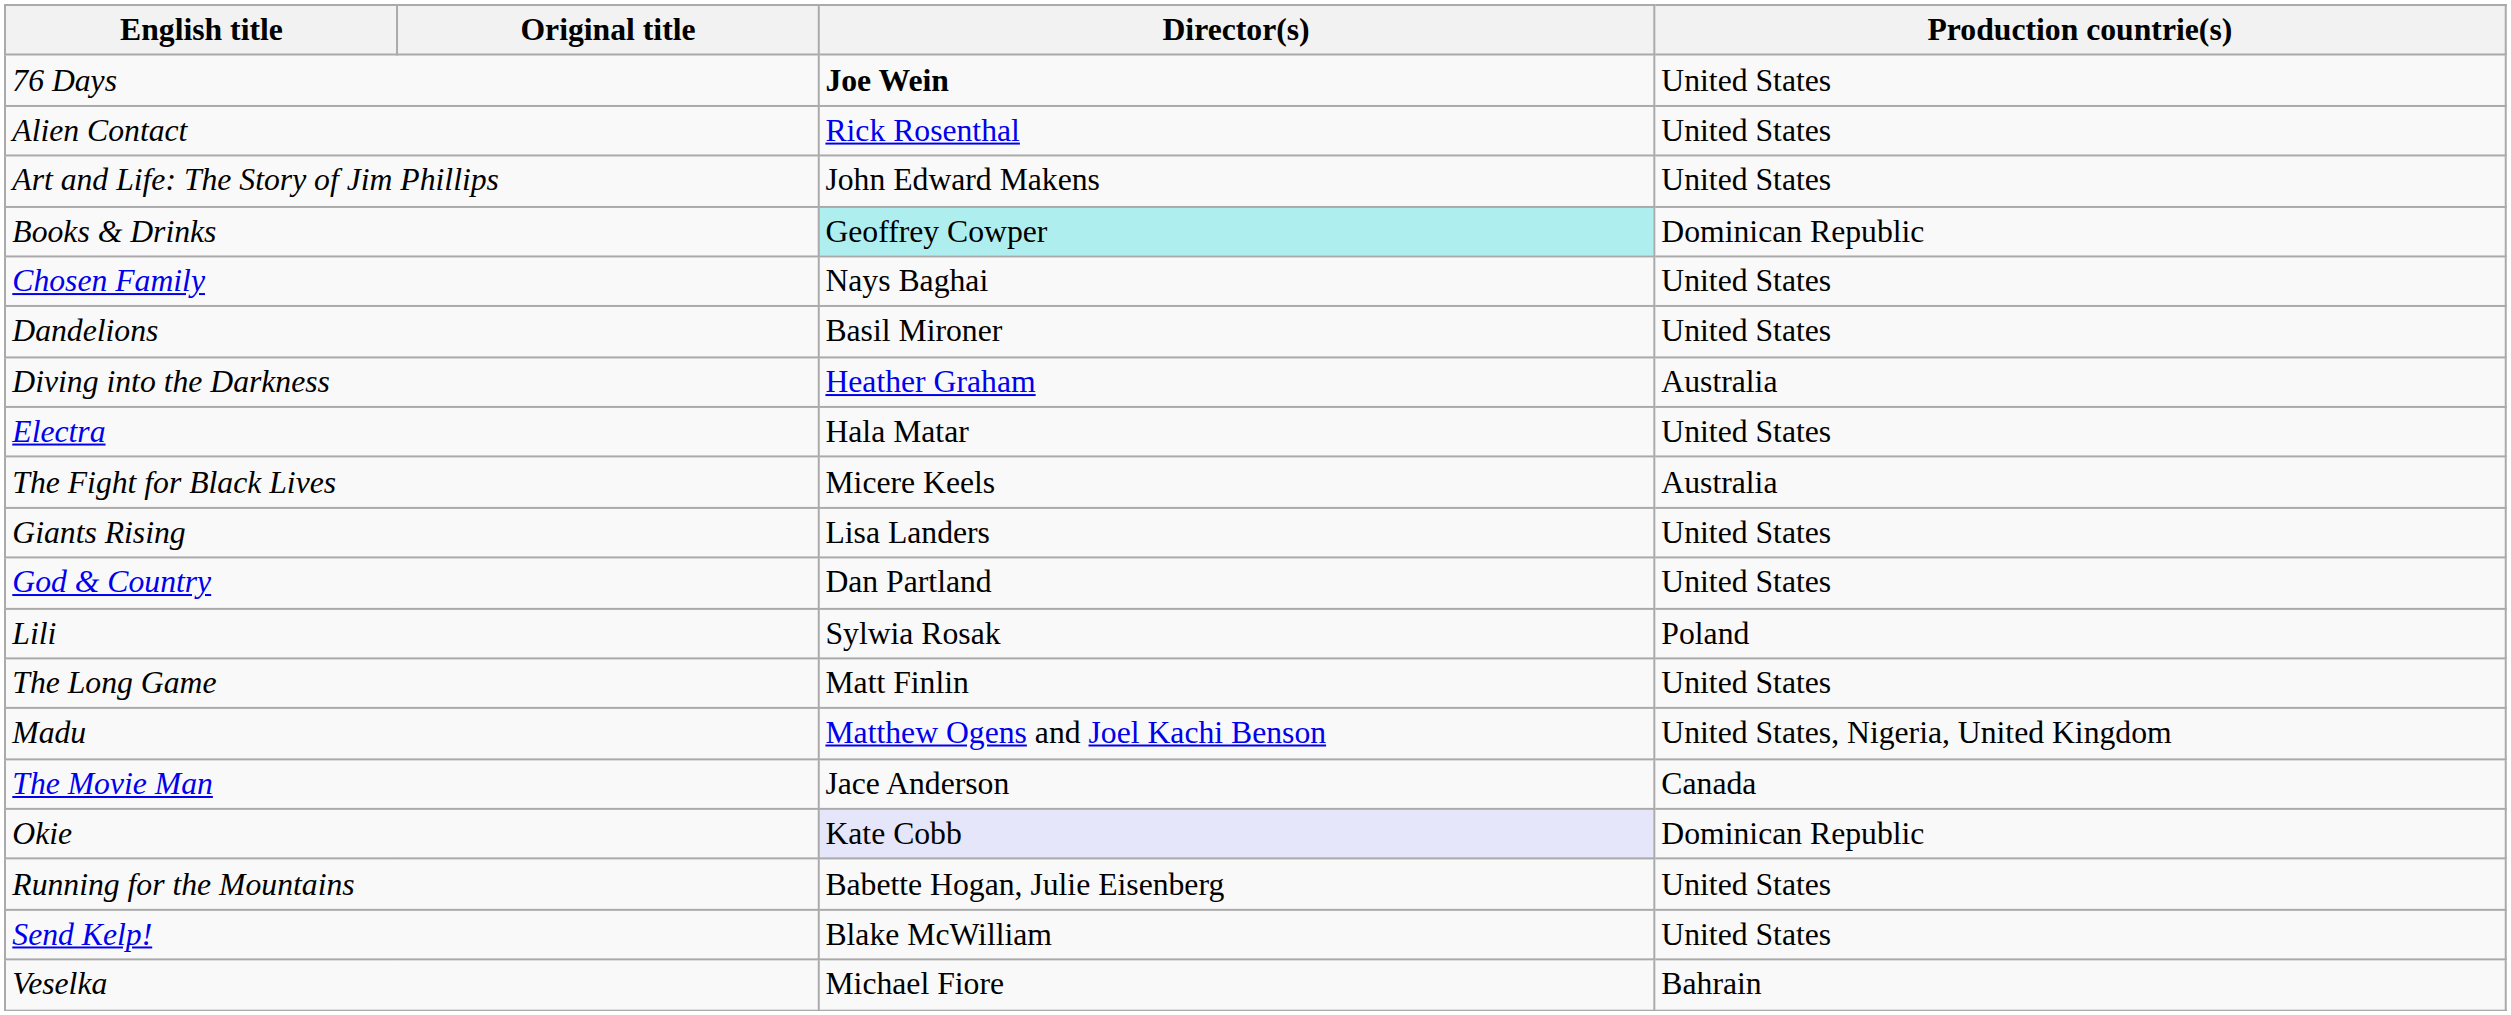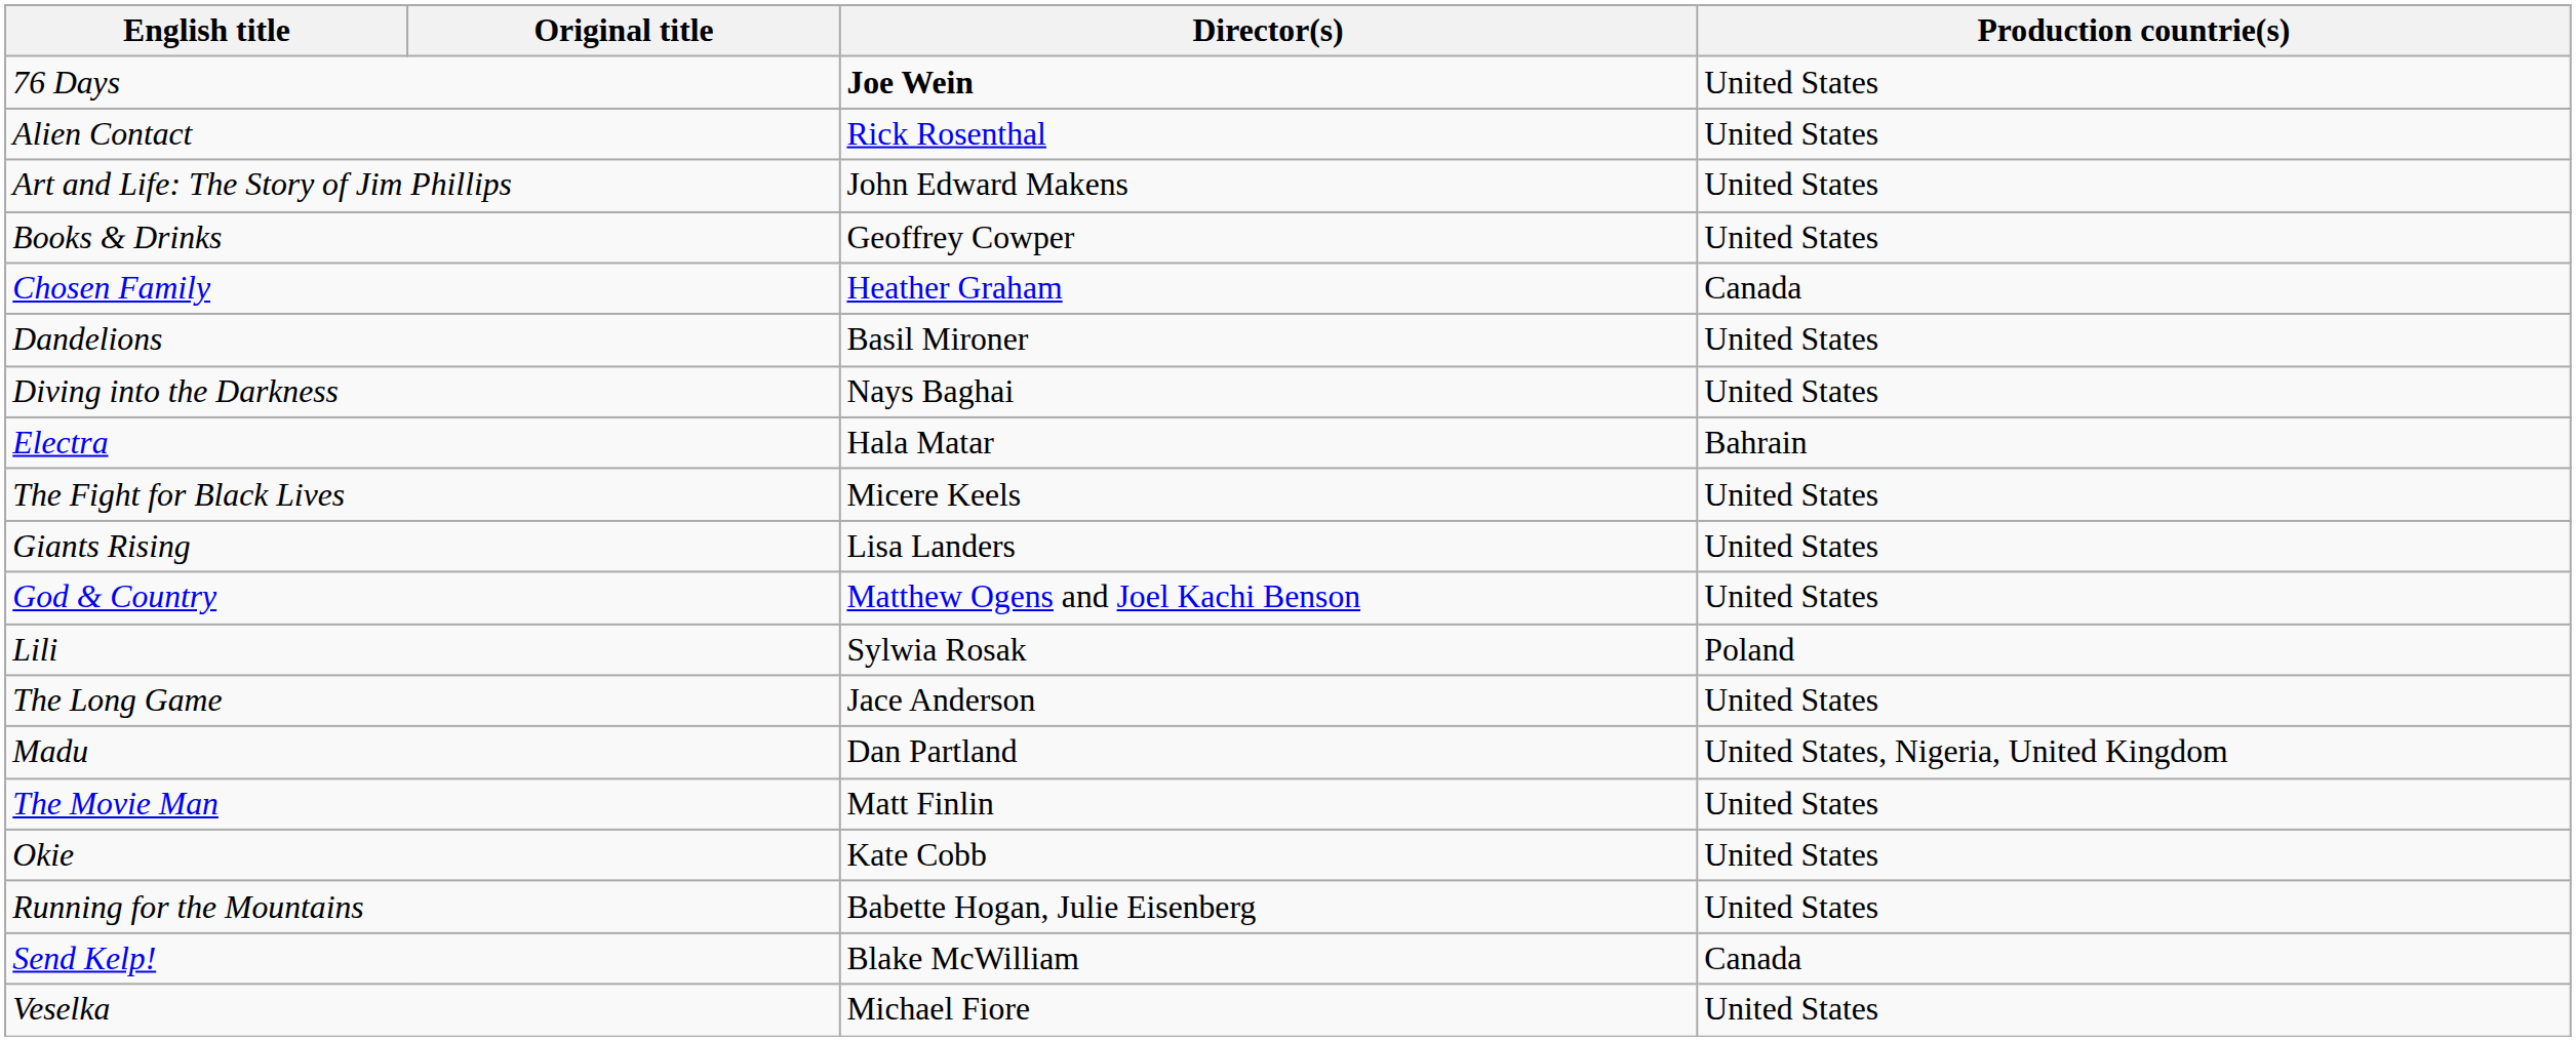Books & Drinks | Director(s): paleturquoise background -> no background
Books & Drinks | Production countrie(s): Dominican Republic -> United States
Chosen Family | Director(s): Nays Baghai -> Heather Graham
Chosen Family | Production countrie(s): United States -> Canada
Diving into the Darkness | Director(s): Heather Graham -> Nays Baghai
Diving into the Darkness | Production countrie(s): Australia -> United States
Electra | Production countrie(s): United States -> Bahrain
The Fight for Black Lives | Production countrie(s): Australia -> United States
God & Country | Director(s): Dan Partland -> Matthew Ogens and Joel Kachi Benson
The Long Game | Director(s): Matt Finlin -> Jace Anderson
Madu | Director(s): Matthew Ogens and Joel Kachi Benson -> Dan Partland
The Movie Man | Director(s): Jace Anderson -> Matt Finlin
The Movie Man | Production countrie(s): Canada -> United States
Okie | Director(s): lavender background -> no background
Okie | Production countrie(s): Dominican Republic -> United States
Send Kelp! | Production countrie(s): United States -> Canada
Veselka | Production countrie(s): Bahrain -> United States
